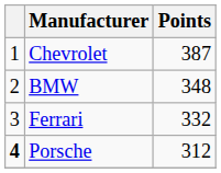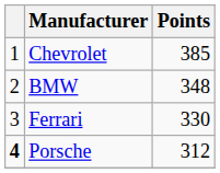Chevrolet | Points: 387 -> 385
Ferrari | Points: 332 -> 330
